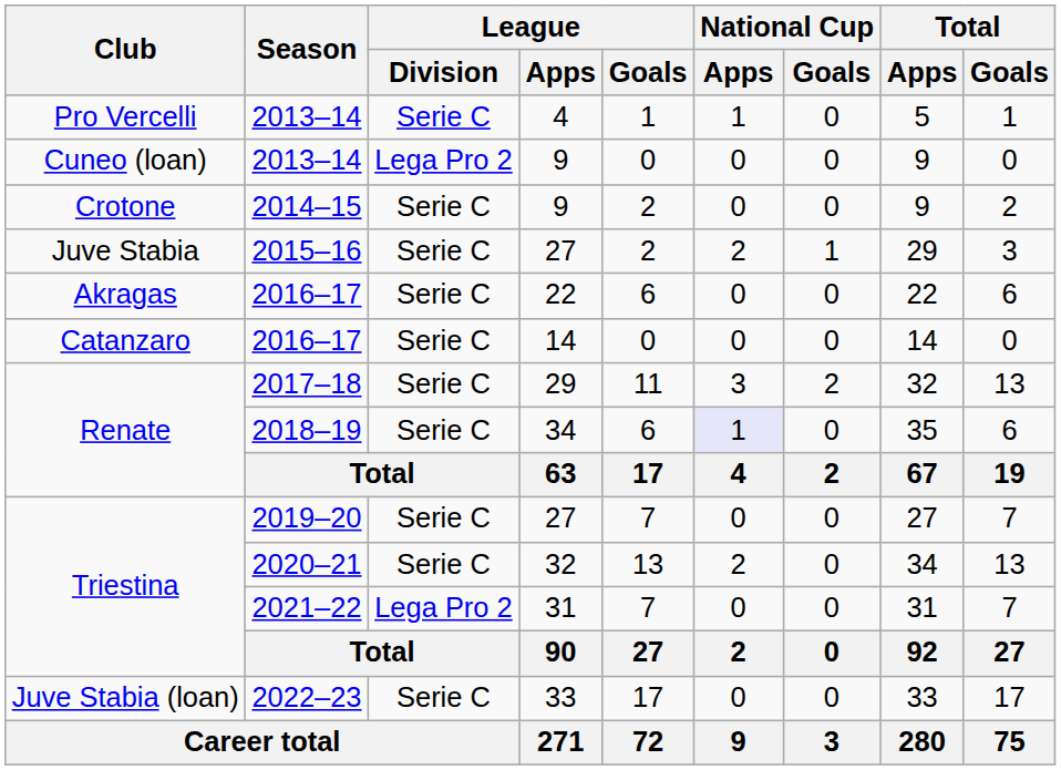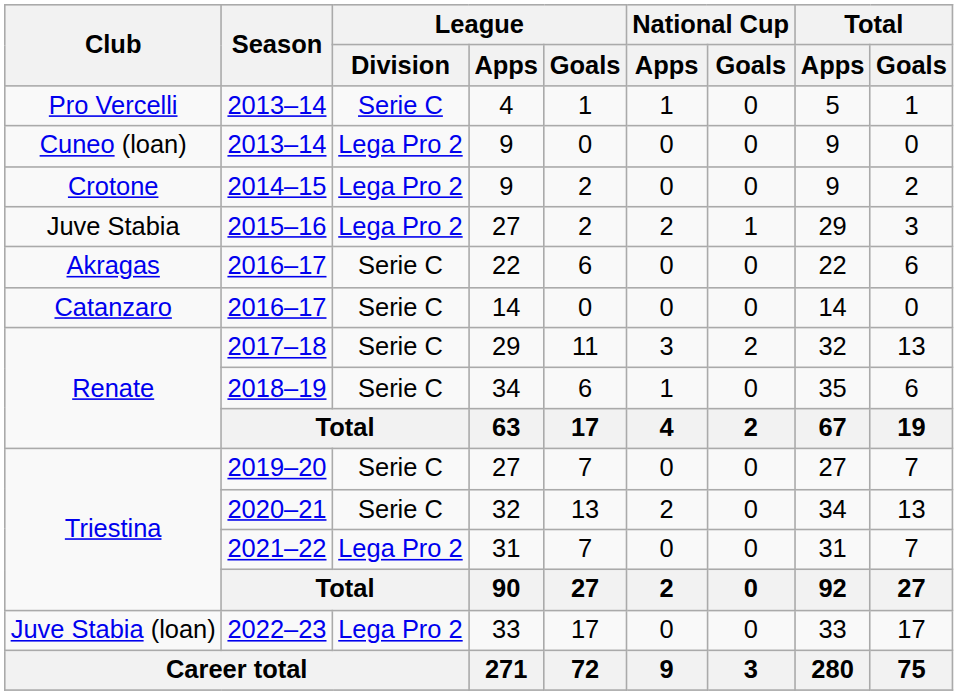2014–15 | League / Division: Serie C -> Lega Pro 2
2015–16 | League / Division: Serie C -> Lega Pro 2
2018–19 | National Cup / Apps: lavender background -> no background
2022–23 | League / Division: Serie C -> Lega Pro 2
